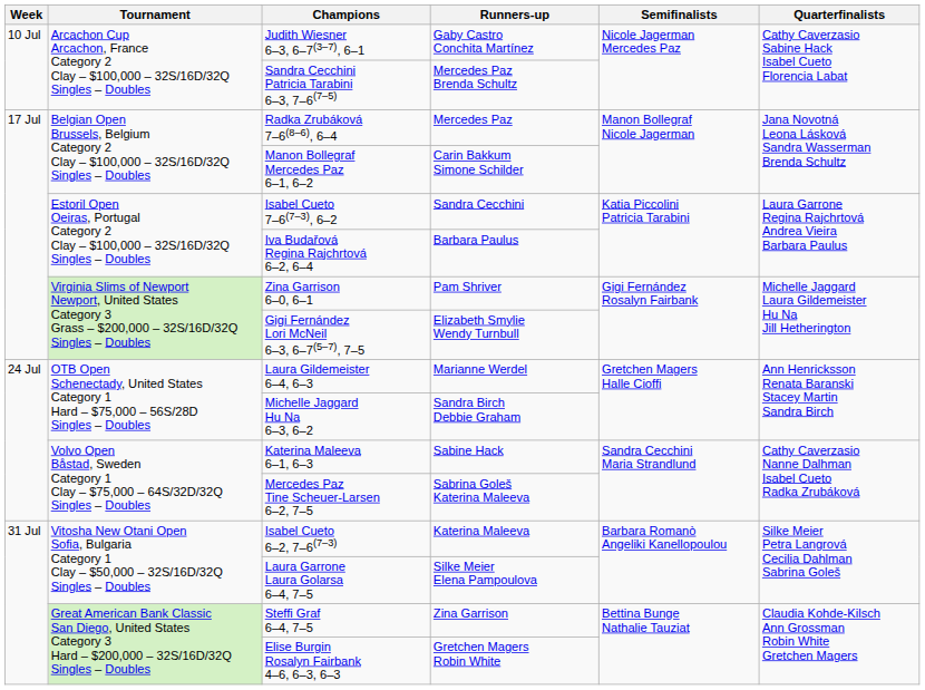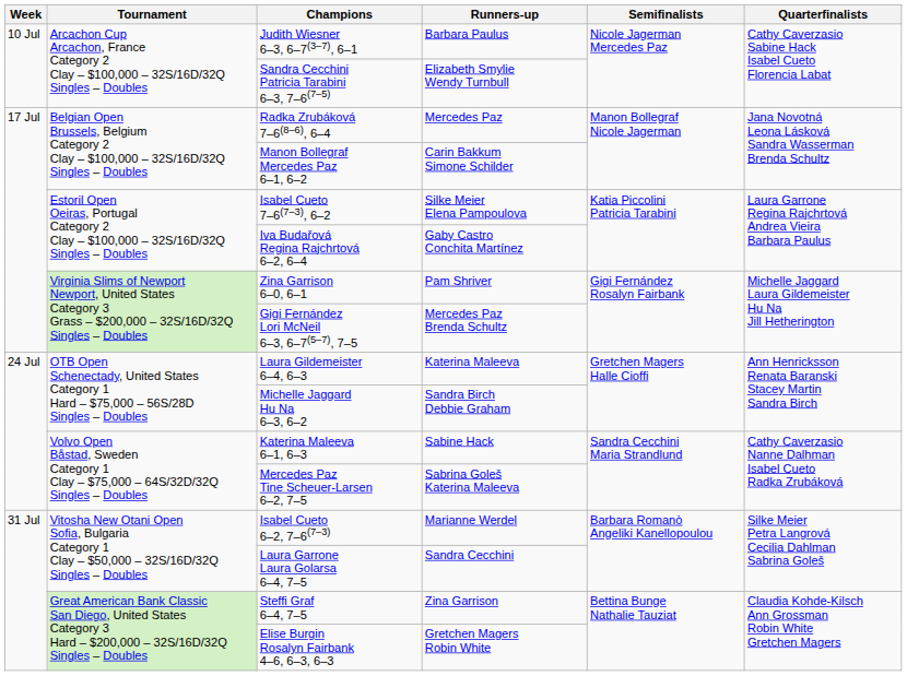Judith Wiesner 6–3, 6–7(3–7), 6–1 | Runners-up: Gaby Castro Conchita Martínez -> Barbara Paulus
Sandra Cecchini Patricia Tarabini 6–3, 7–6(7–5) | Runners-up: Mercedes Paz Brenda Schultz -> Elizabeth Smylie Wendy Turnbull
Isabel Cueto 7–6(7–3), 6–2 | Runners-up: Sandra Cecchini -> Silke Meier Elena Pampoulova
Iva Budařová Regina Rajchrtová 6–2, 6–4 | Runners-up: Barbara Paulus -> Gaby Castro Conchita Martínez
Gigi Fernández Lori McNeil 6–3, 6–7(5–7), 7–5 | Runners-up: Elizabeth Smylie Wendy Turnbull -> Mercedes Paz Brenda Schultz
Laura Gildemeister 6–4, 6–3 | Runners-up: Marianne Werdel -> Katerina Maleeva
Isabel Cueto 6–2, 7–6(7–3) | Runners-up: Katerina Maleeva -> Marianne Werdel
Laura Garrone Laura Golarsa 6–4, 7–5 | Runners-up: Silke Meier Elena Pampoulova -> Sandra Cecchini
